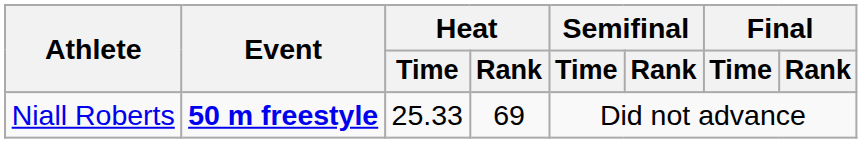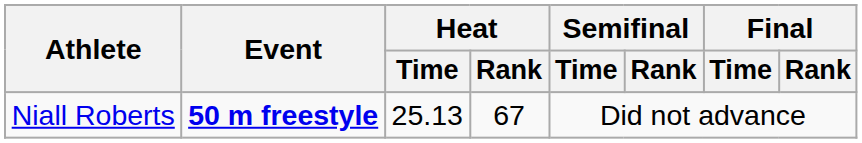Niall Roberts | Heat / Time: 25.33 -> 25.13
Niall Roberts | Heat / Rank: 69 -> 67
